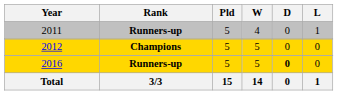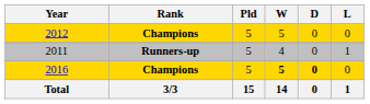rows swapped: 2011 <-> 2012
2016 | Rank: Runners-up -> Champions
2016 | W: normal -> bold
